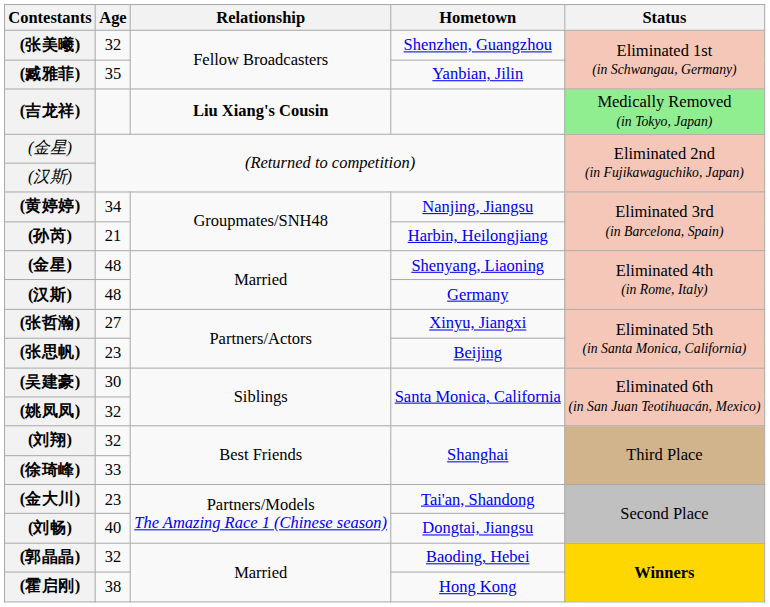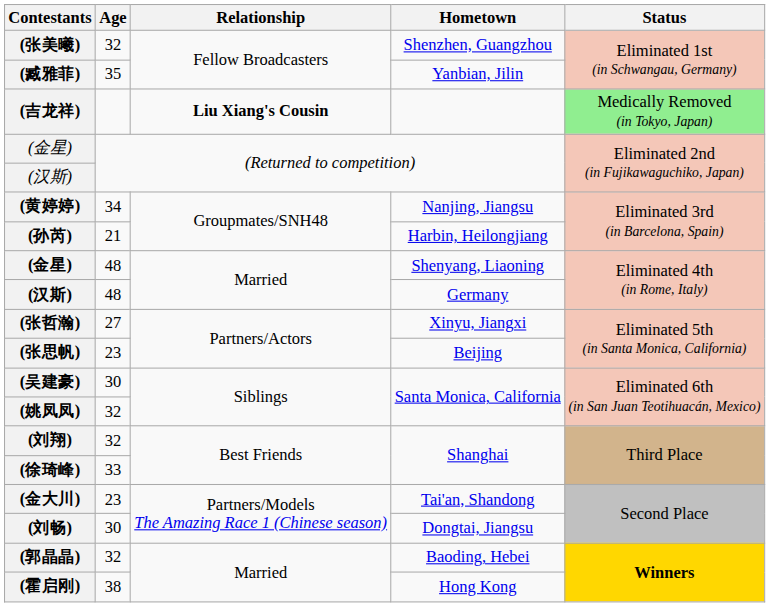(刘畅) | Age: 40 -> 30
